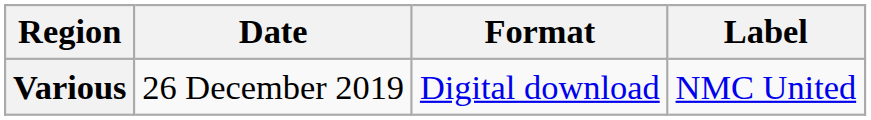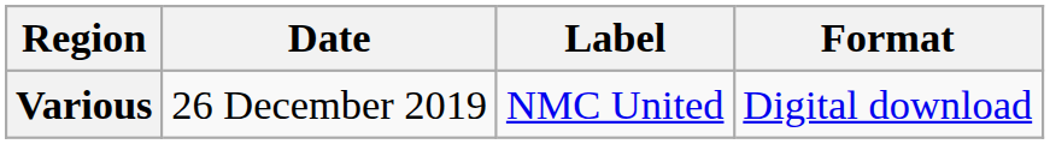columns swapped: Format <-> Label
